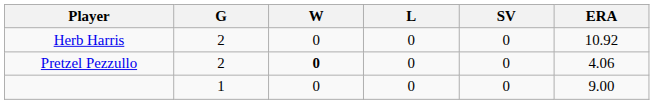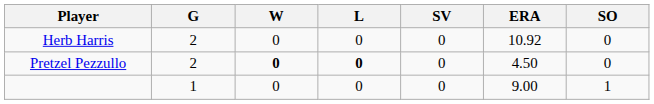+ column: SO | 0 | 0 | 1
Pretzel Pezzullo | L: normal -> bold
Pretzel Pezzullo | ERA: 4.06 -> 4.50
